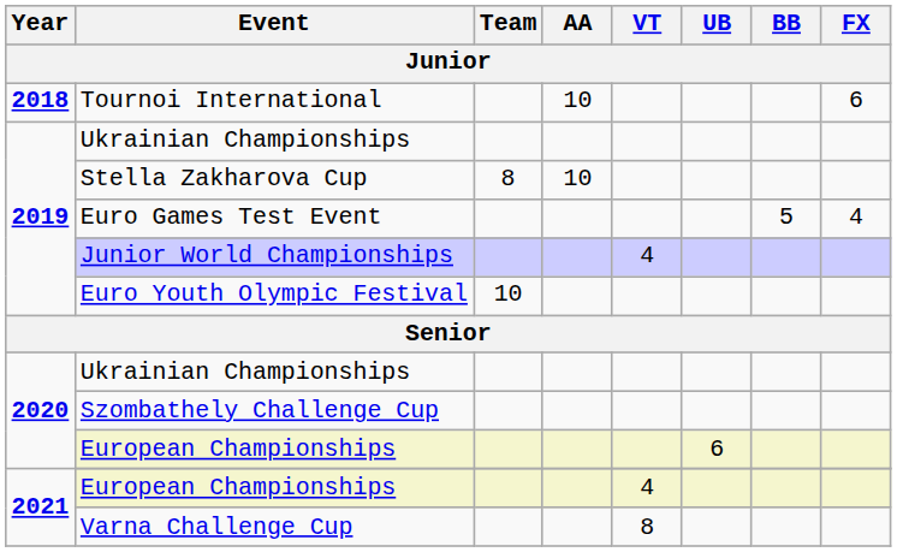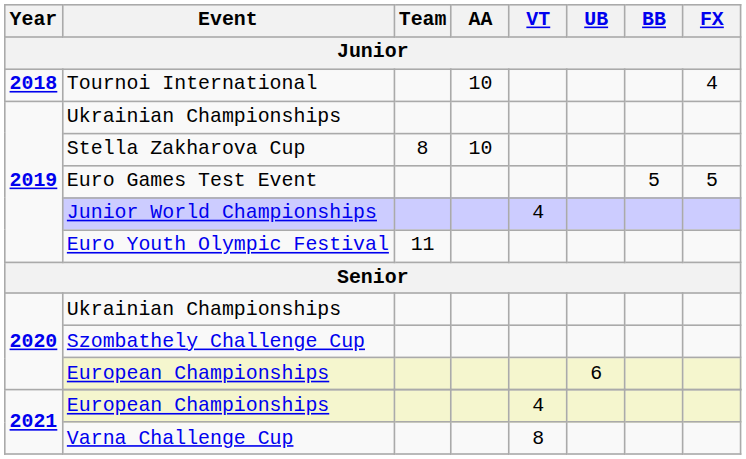Tournoi International | FX: 6 -> 4
Euro Games Test Event | FX: 4 -> 5
Euro Youth Olympic Festival | Team: 10 -> 11
